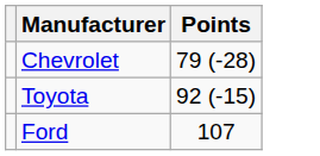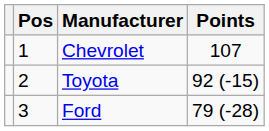+ column: Pos | 1 | 2 | 3
Chevrolet | Points: 79 (-28) -> 107
Ford | Points: 107 -> 79 (-28)
